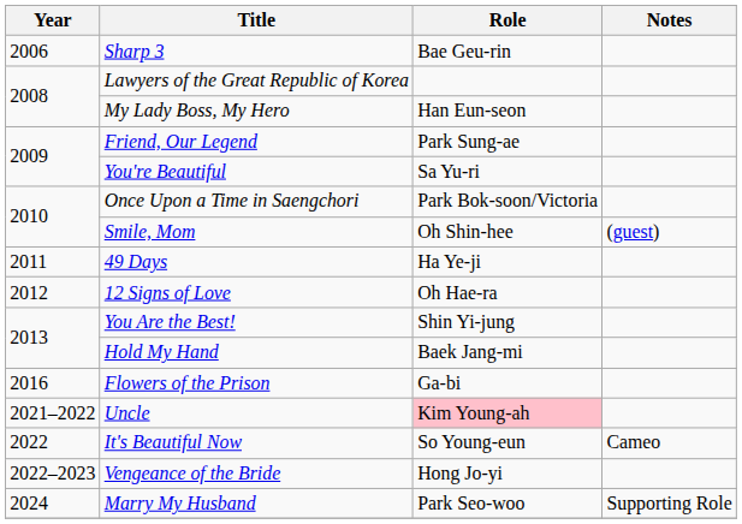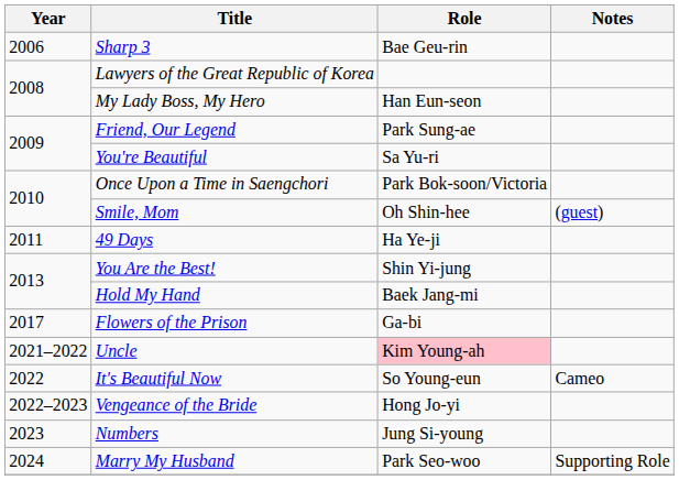- row: 2012 | 12 Signs of Love | Oh Hae-ra
Flowers of the Prison | Year: 2016 -> 2017
+ row: 2023 | Numbers | Jung Si-young
